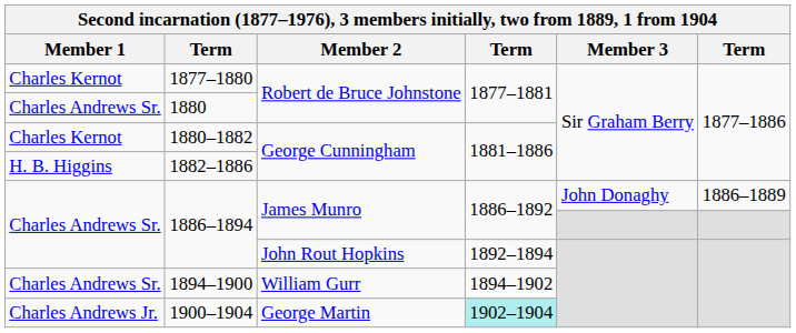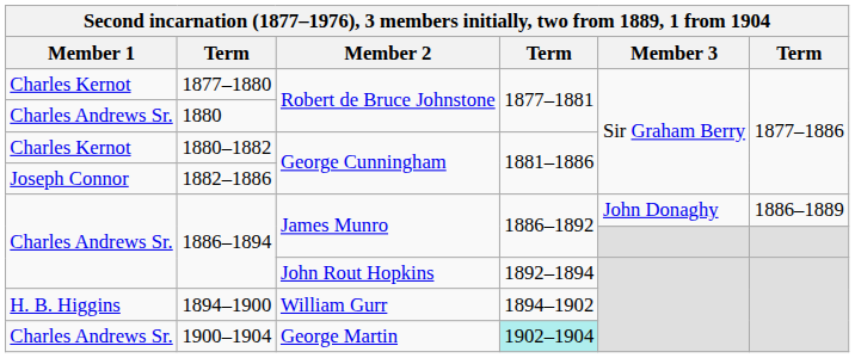1882–1886 | Member 1: H. B. Higgins -> Joseph Connor
1894–1900 | Member 1: Charles Andrews Sr. -> H. B. Higgins
1900–1904 | Member 1: Charles Andrews Jr. -> Charles Andrews Sr.
